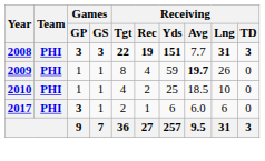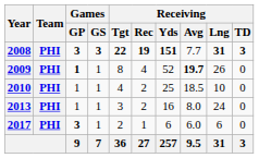2009 | Games / GP: normal -> bold
2009 | Receiving / Yds: 59 -> 52
+ row: 2013 | PHI | 1 | 1 | 3 | 2 | 16 | 8.0 | 24 | 0
